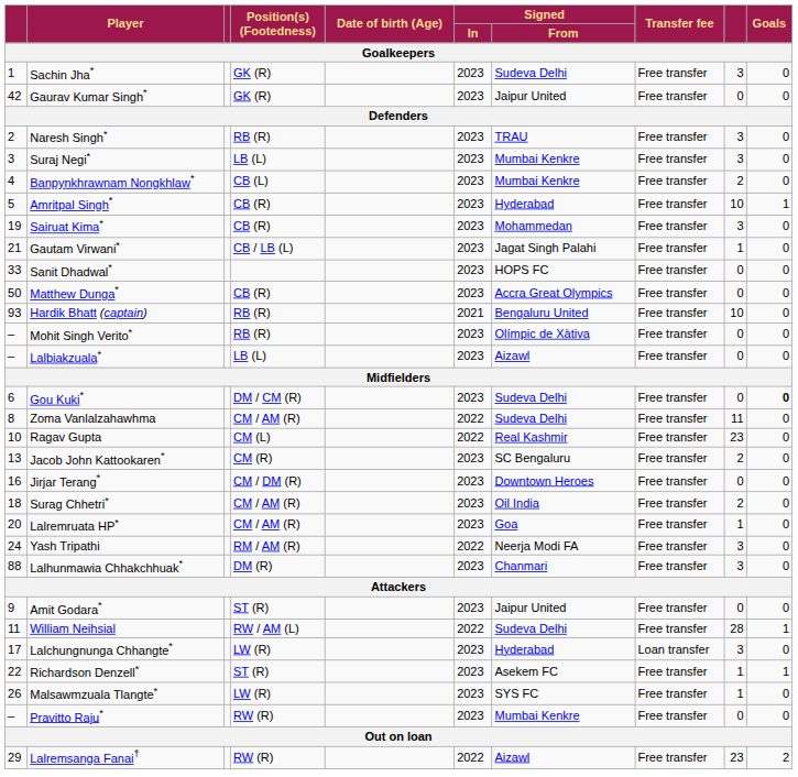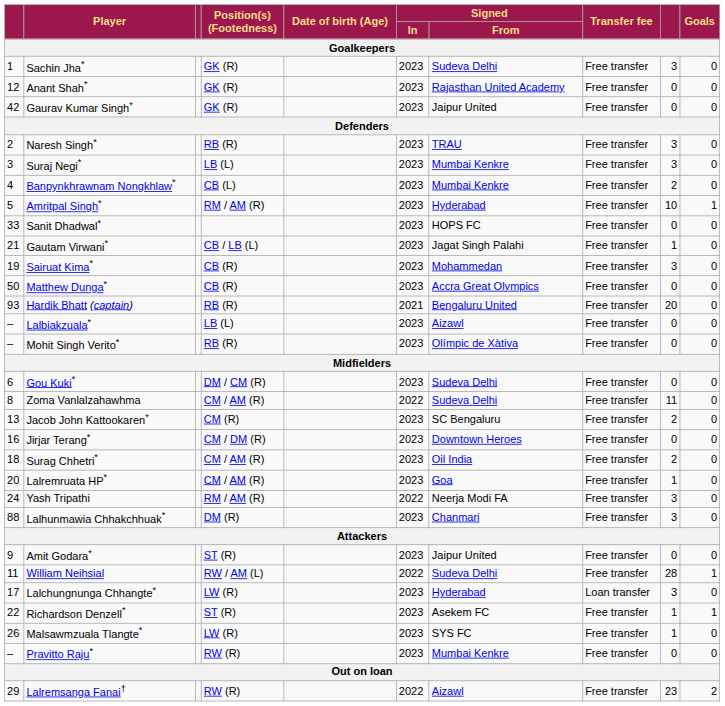+ row: 12 | Anant Shah* | GK (R) | 2023 | Rajasthan United Academy | Free transfer | 0 | 0
Amritpal Singh* | Position(s) (Footedness): CB (R) -> RM / AM (R)
rows swapped: Sairuat Kima* <-> Sanit Dhadwal*
Hardik Bhatt (captain) | column 9: 10 -> 20
rows swapped: Lalbiakzuala* <-> Mohit Singh Verito*
Gou Kuki* | Goals: bold -> normal
- row: 10 | Ragav Gupta | CM (L) | 2022 | Real Kashmir | Free transfer | 23 | 0
